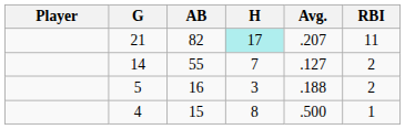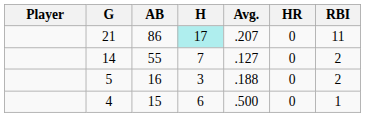+ column: HR | 0 | 0 | 0 | 0
21 | AB: 82 -> 86
4 | H: 8 -> 6
